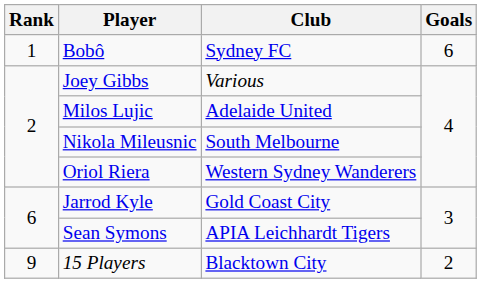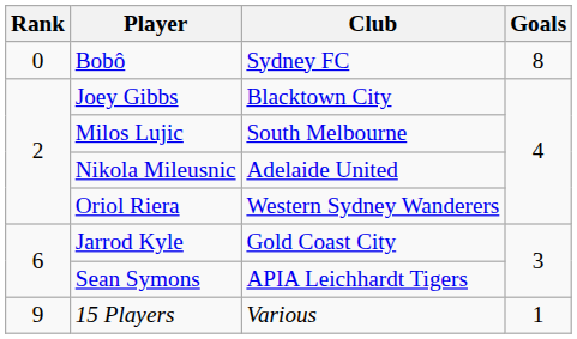Bobô | Rank: 1 -> 0
Bobô | Goals: 6 -> 8
Joey Gibbs | Club: Various -> Blacktown City
Milos Lujic | Club: Adelaide United -> South Melbourne
Nikola Mileusnic | Club: South Melbourne -> Adelaide United
15 Players | Club: Blacktown City -> Various
15 Players | Goals: 2 -> 1
